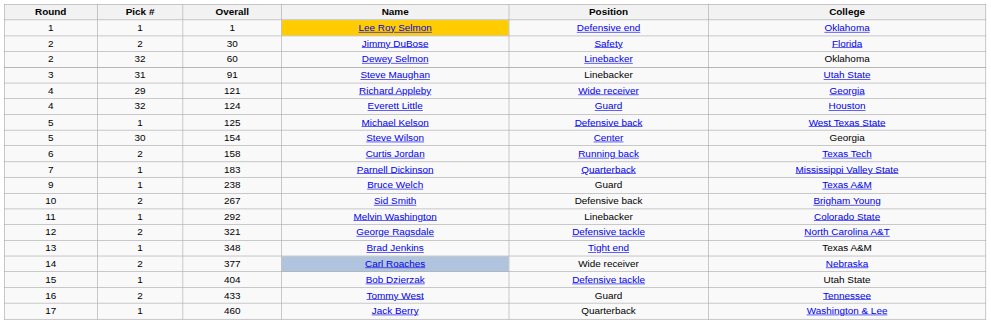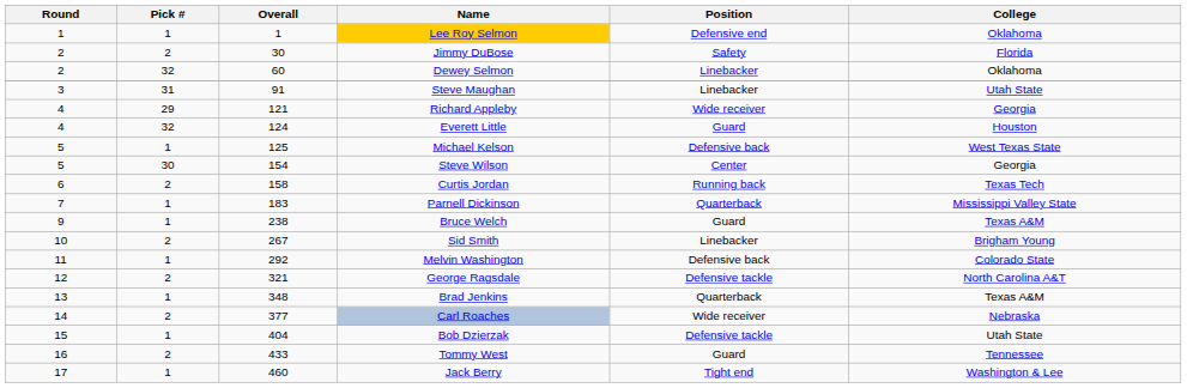Sid Smith | Position: Defensive back -> Linebacker
Melvin Washington | Position: Linebacker -> Defensive back
Brad Jenkins | Position: Tight end -> Quarterback
Jack Berry | Position: Quarterback -> Tight end
